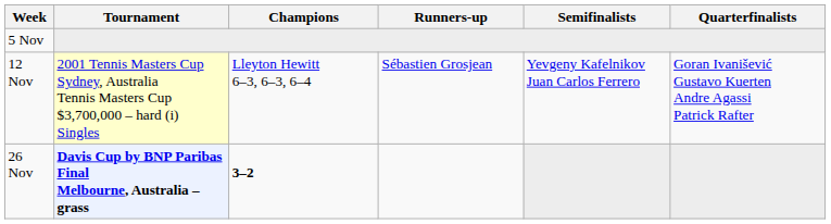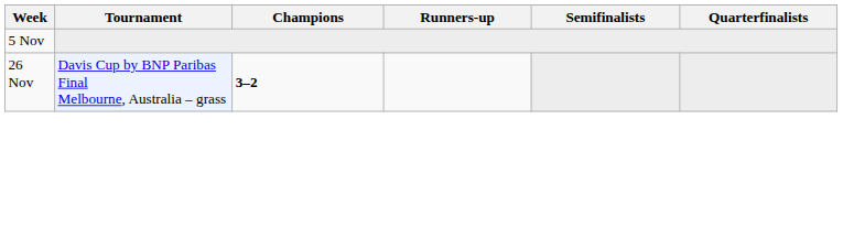- row: 12 Nov | 2001 Tennis Masters Cup Sydney, Australia Tennis Masters Cup $3,700,000 – hard (i) Singles | Lleyton Hewitt 6–3, 6–3, 6–4 | Sébastien Grosjean | Yevgeny Kafelnikov Juan Carlos Ferrero | Goran Ivanišević Gustavo Kuerten Andre Agassi Patrick Rafter
26 Nov | Tournament: bold -> normal
